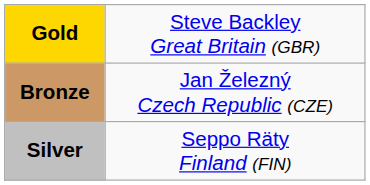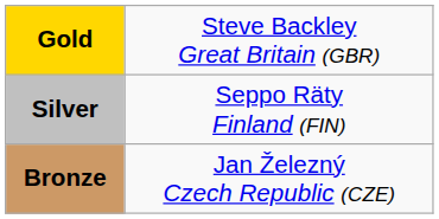rows swapped: Silver <-> Bronze
